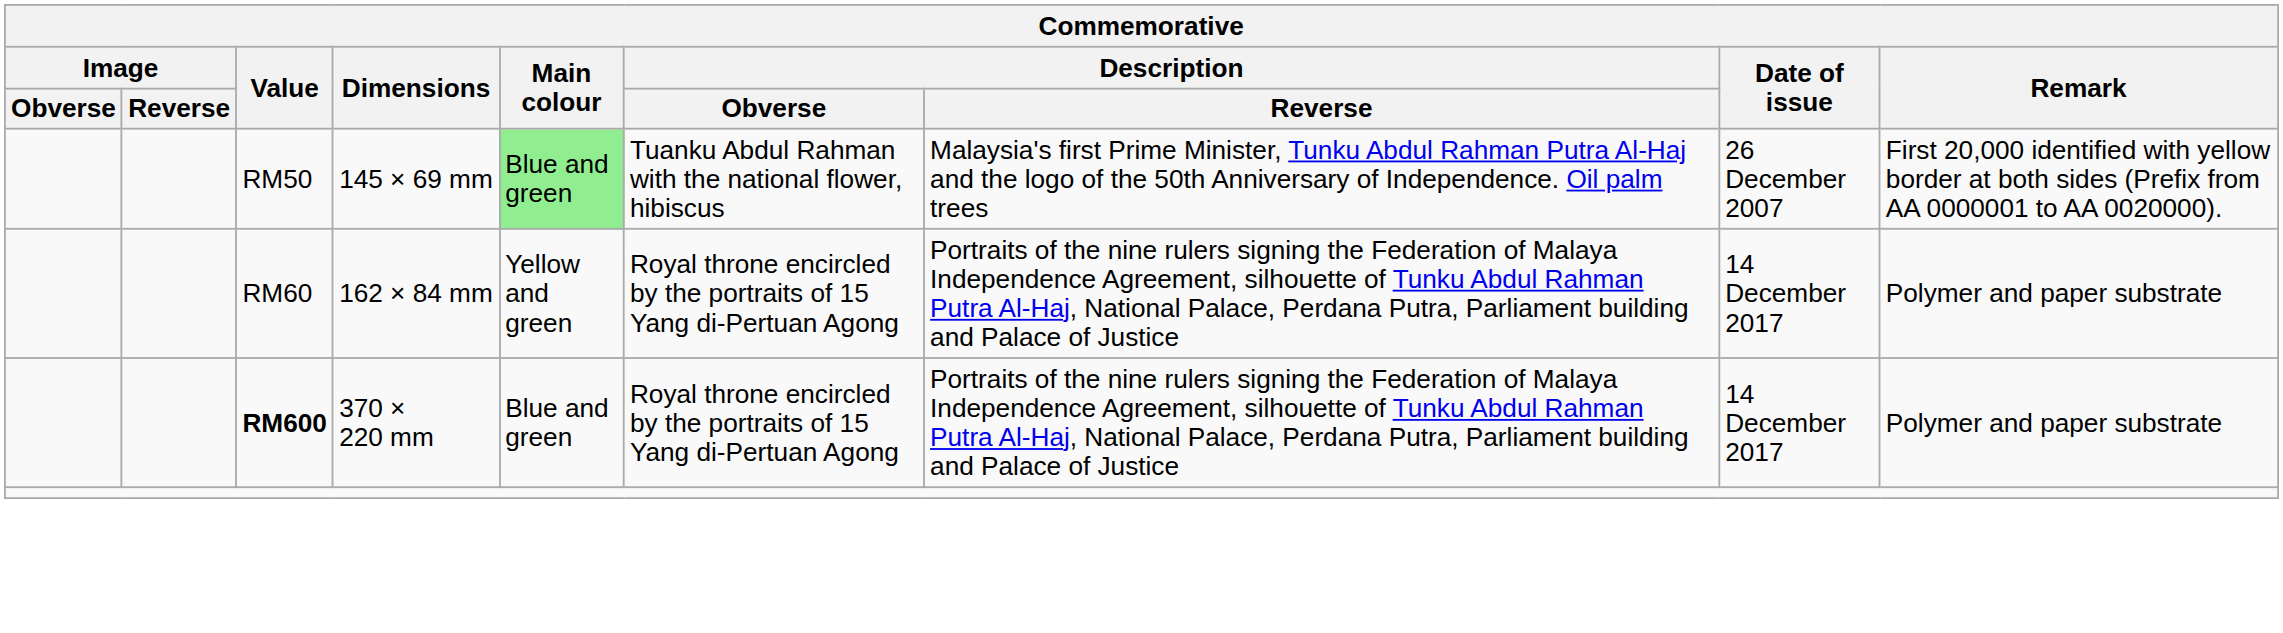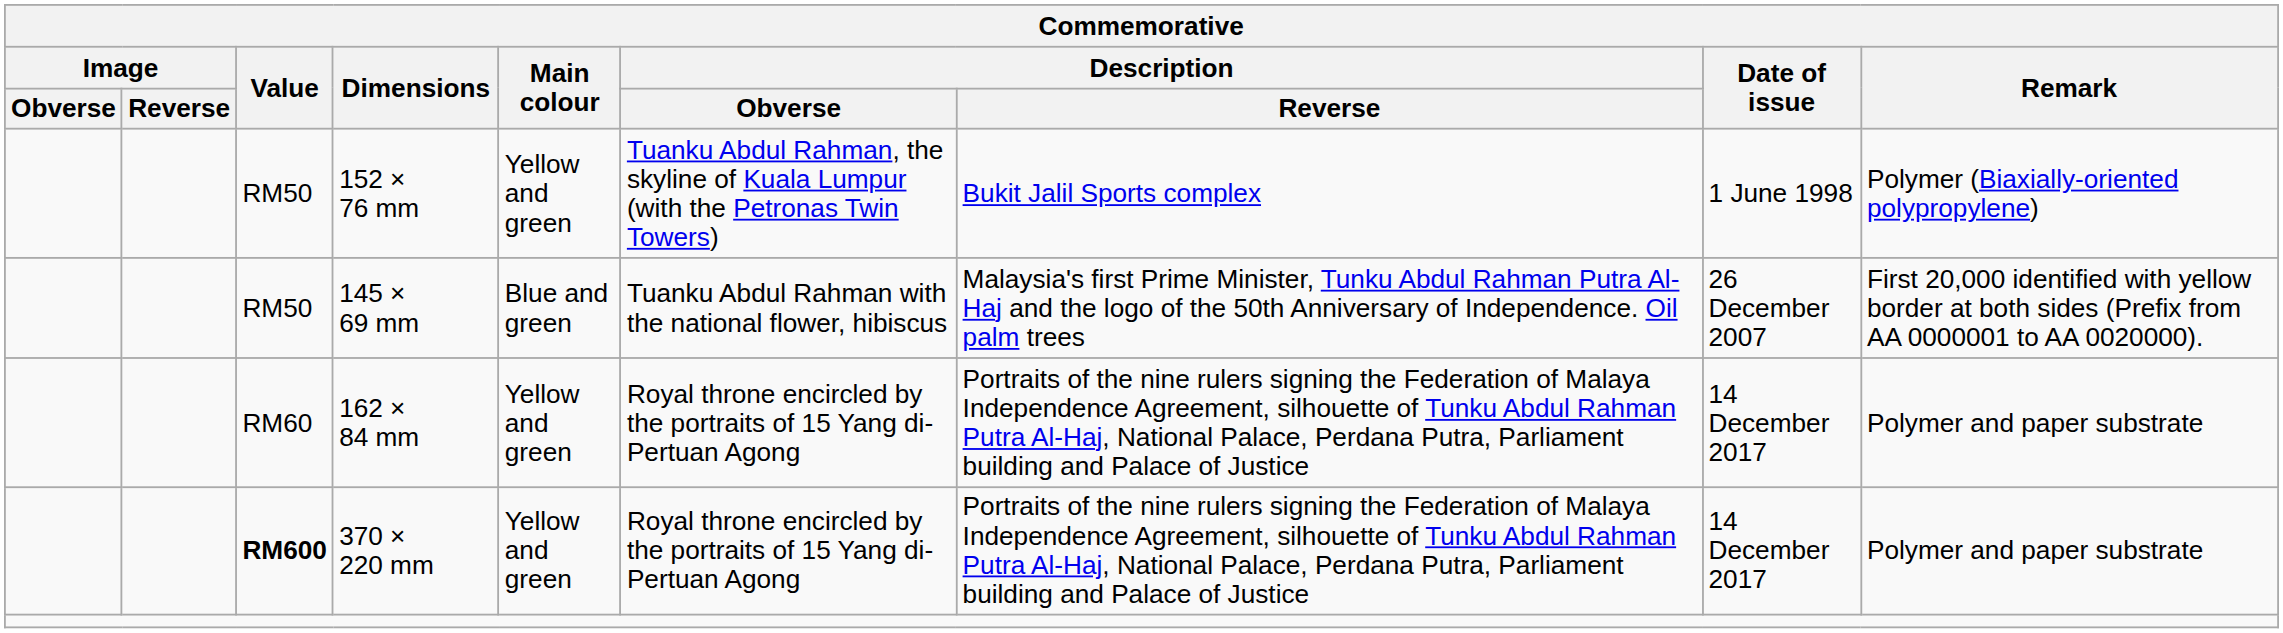+ row: RM50 | 152 × 76 mm | Yellow and green | Tuanku Abdul Rahman, the skyline of Kuala Lumpur (with the Petronas Twin Towers) | Bukit Jalil Sports complex | 1 June 1998 | Polymer (Biaxially-oriented polypropylene)
145 × 69 mm | Main colour: lightgreen background -> no background
370 × 220 mm | Main colour: Blue and green -> Yellow and green
